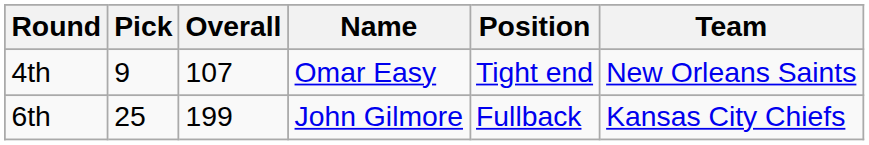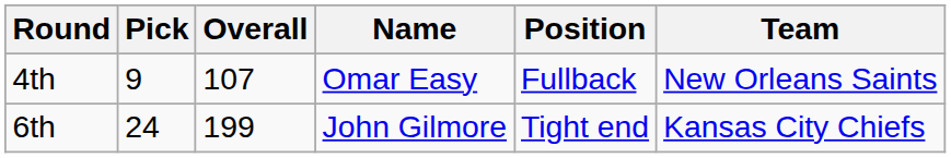4th | Position: Tight end -> Fullback
6th | Pick: 25 -> 24
6th | Position: Fullback -> Tight end
